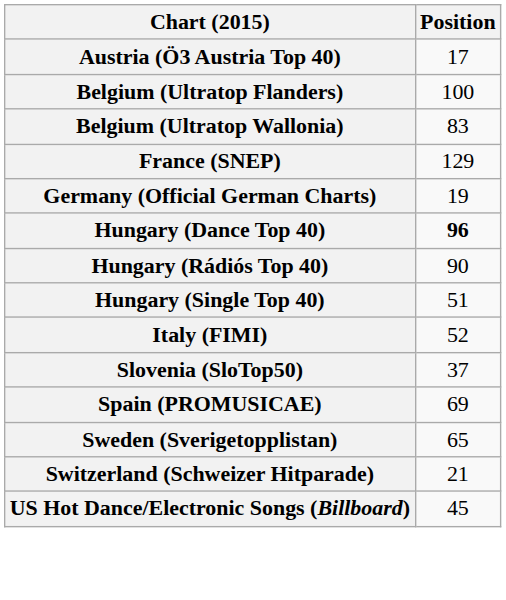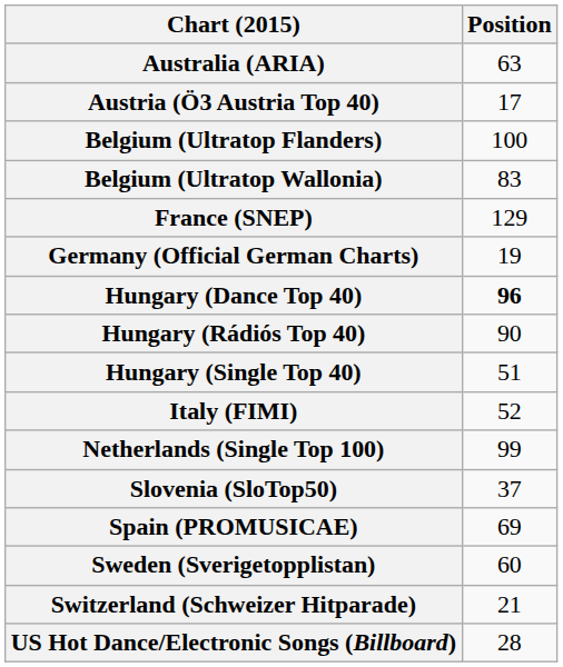+ row: Australia (ARIA) | 63
+ row: Netherlands (Single Top 100) | 99
Sweden (Sverigetopplistan) | Position: 65 -> 60
US Hot Dance/Electronic Songs (Billboard) | Position: 45 -> 28
